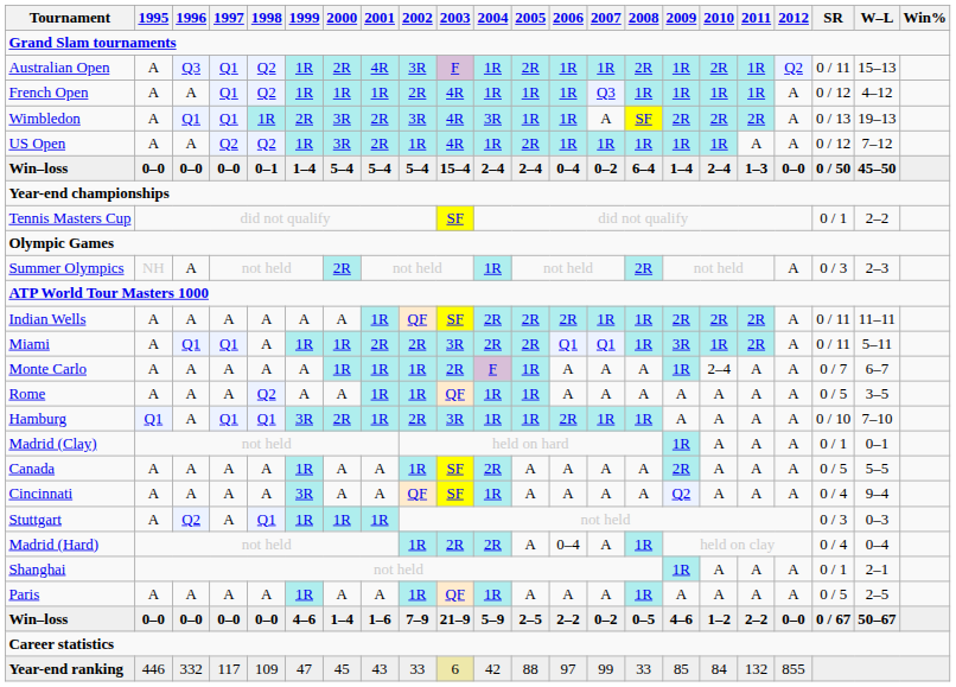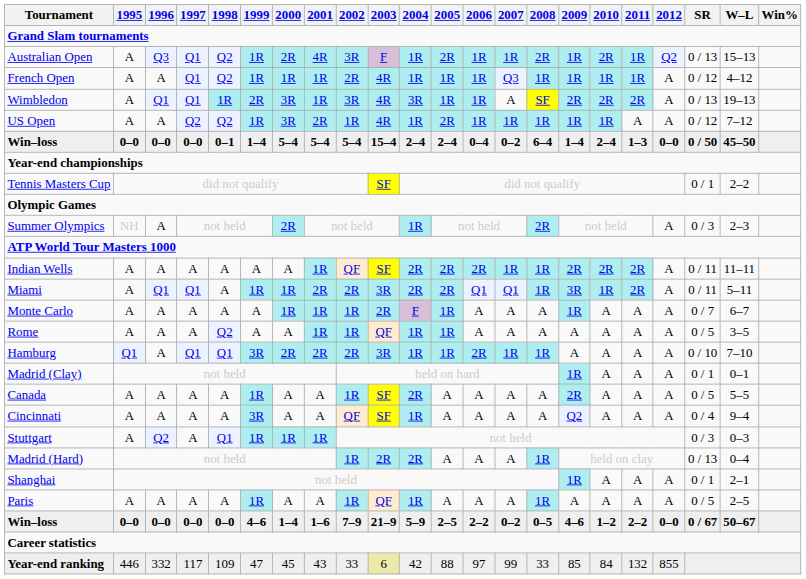Australian Open | SR: 0 / 11 -> 0 / 13
Wimbledon | 2001: 2R -> 1R
Monte Carlo | 2010: 2–4 -> A
Hamburg | 2001: 1R -> 2R
Madrid (Hard) | 2006: 0–4 -> A
Madrid (Hard) | SR: 0 / 4 -> 0 / 13
